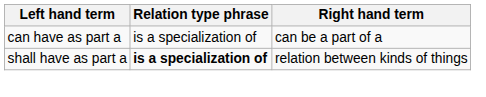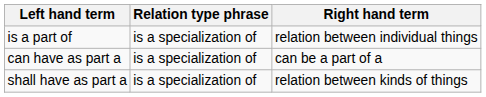+ row: is a part of | is a specialization of | relation between individual things
shall have as part a | Relation type phrase: bold -> normal
